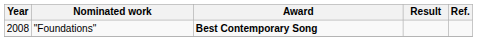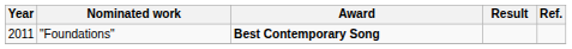"Foundations" | Year: 2008 -> 2011
